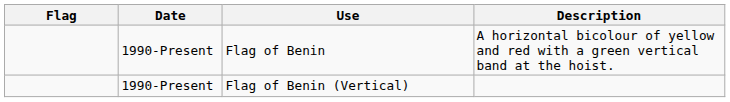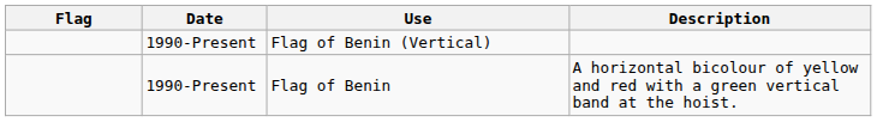rows swapped: Flag of Benin <-> Flag of Benin (Vertical)
